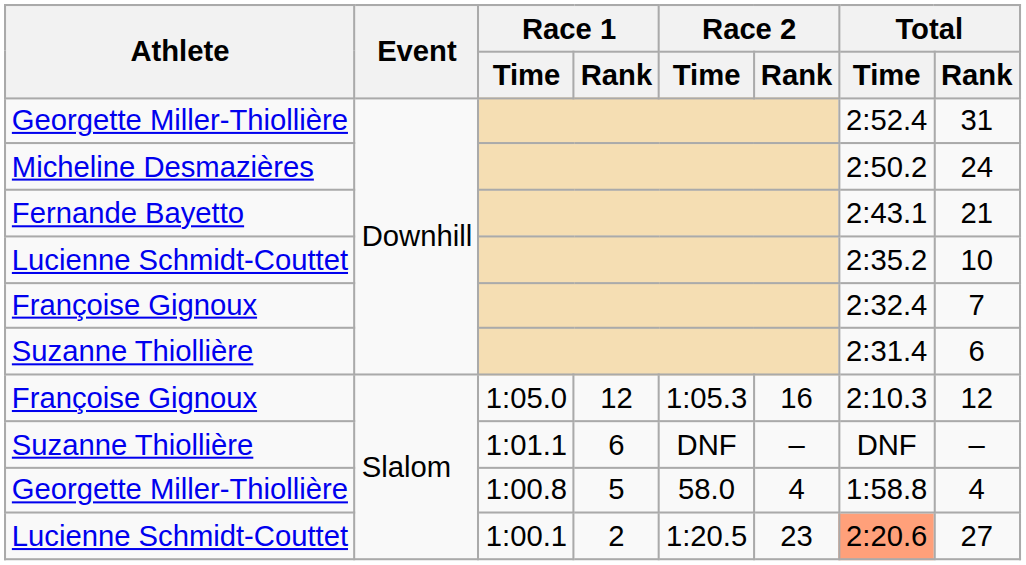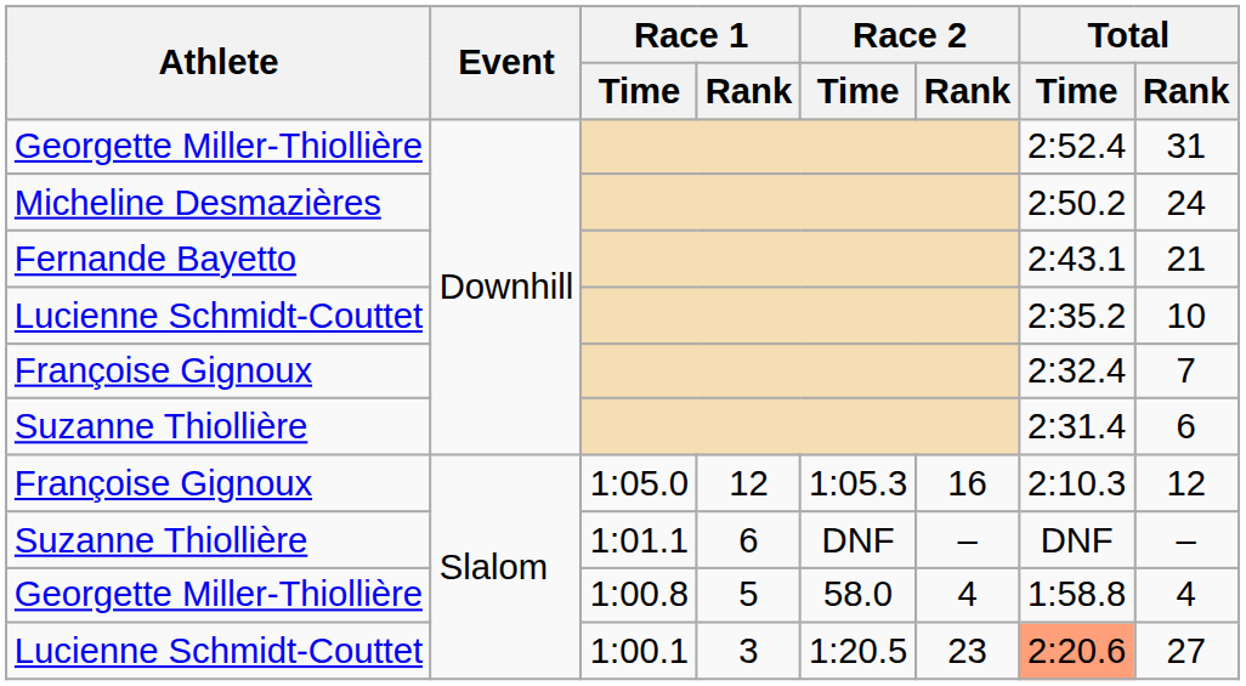Lucienne Schmidt-Couttet / 1:00.1 | Race 1 / Rank: 2 -> 3
